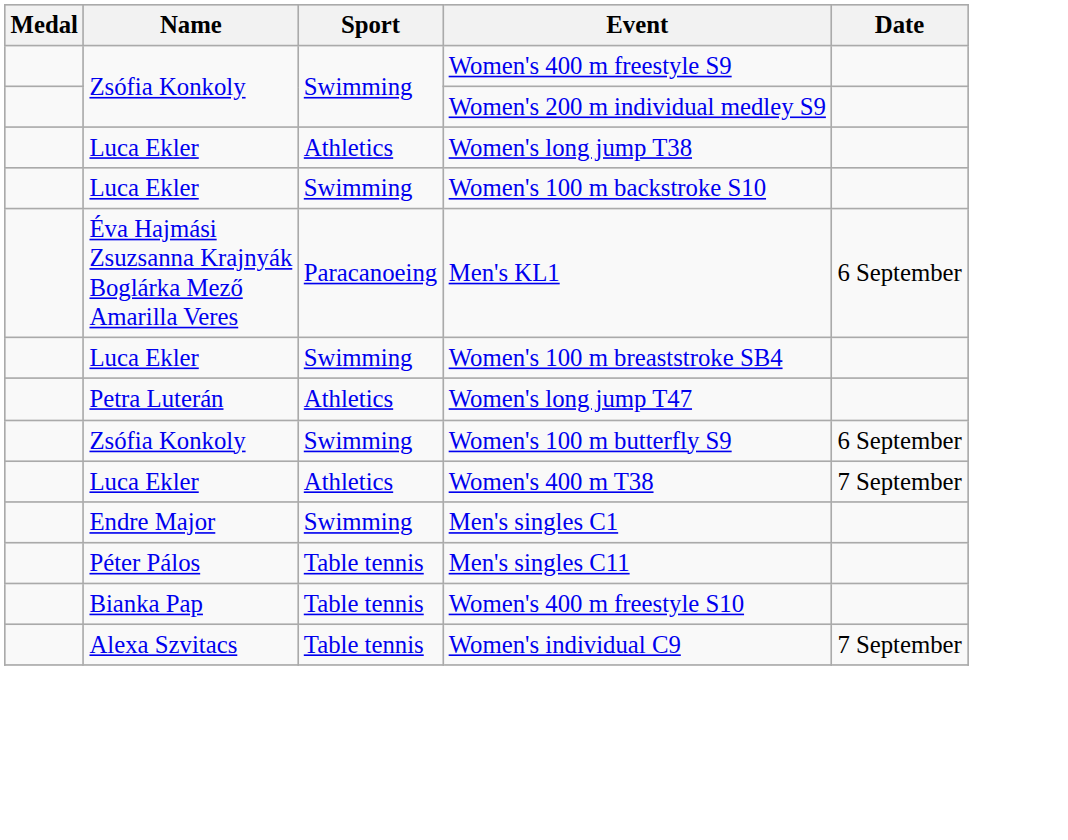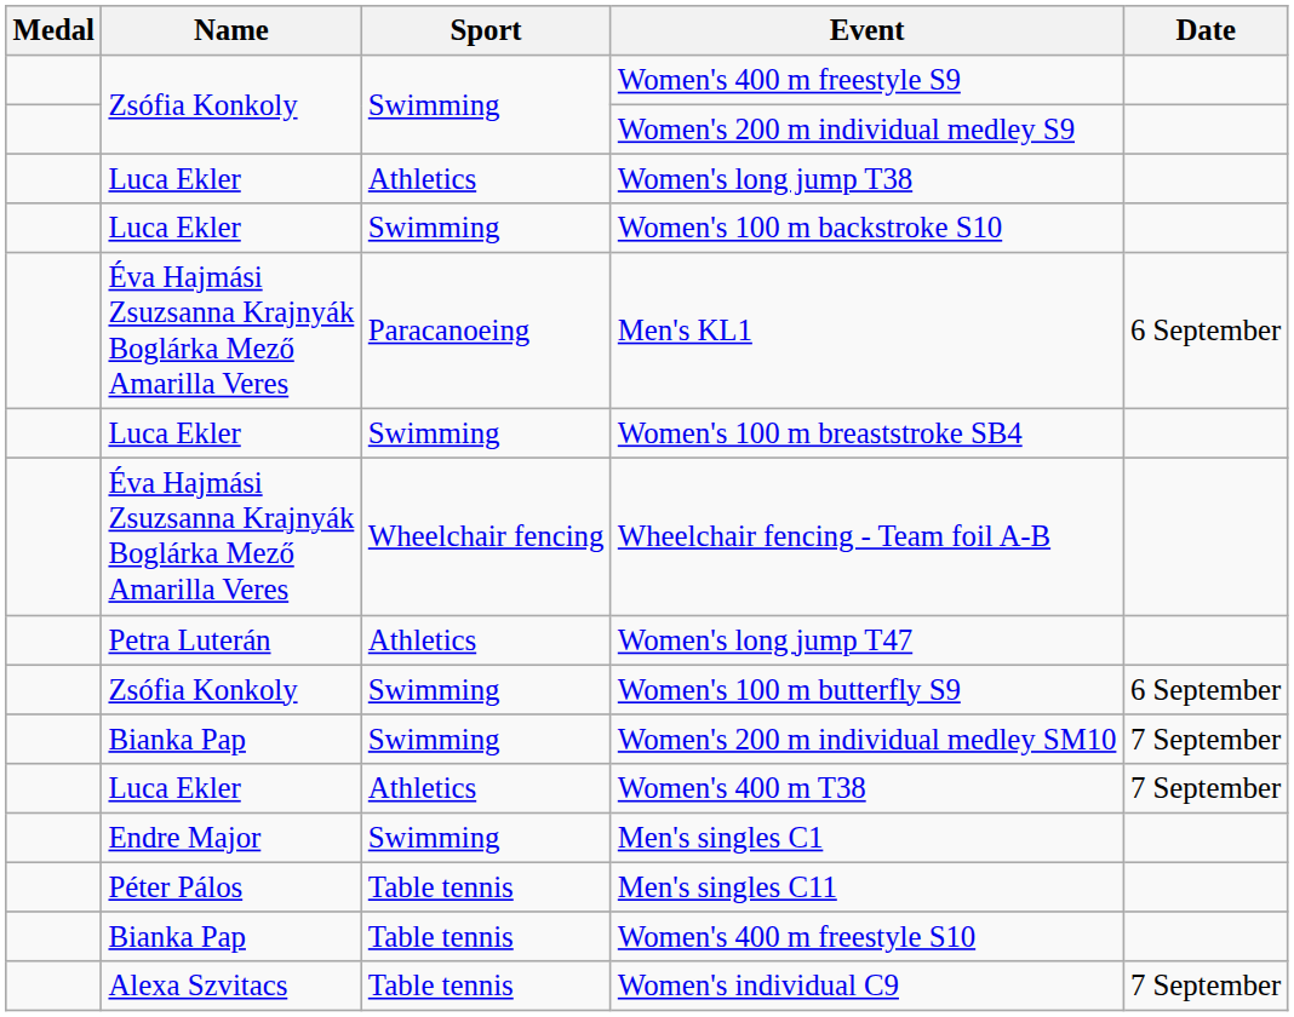+ row: Éva Hajmási Zsuzsanna Krajnyák Boglárka Mező Amarilla Veres | Wheelchair fencing | Wheelchair fencing - Team foil A-B
+ row: Bianka Pap | Swimming | Women's 200 m individual medley SM10 | 7 September
